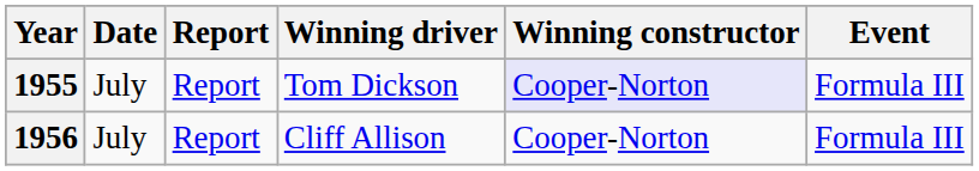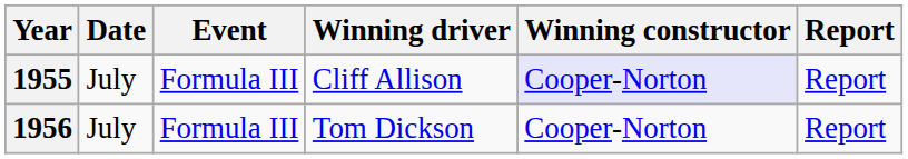columns swapped: Event <-> Report
1955 | Winning driver: Tom Dickson -> Cliff Allison
1956 | Winning driver: Cliff Allison -> Tom Dickson
